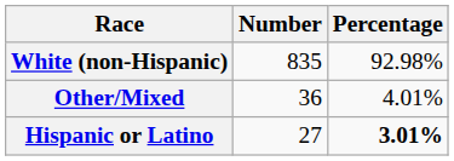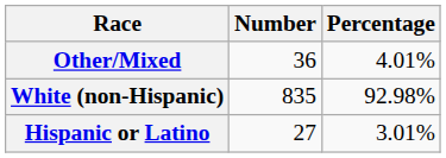rows swapped: White (non-Hispanic) <-> Other/Mixed
Hispanic or Latino | Percentage: bold -> normal
